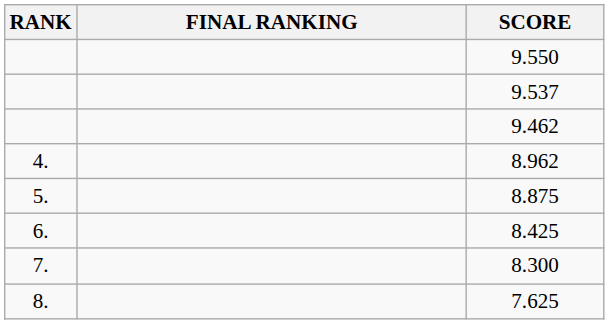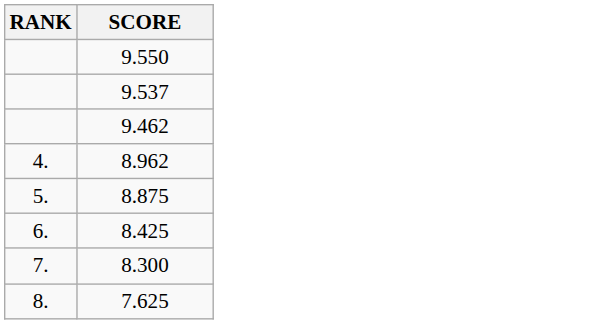- column: FINAL RANKING
